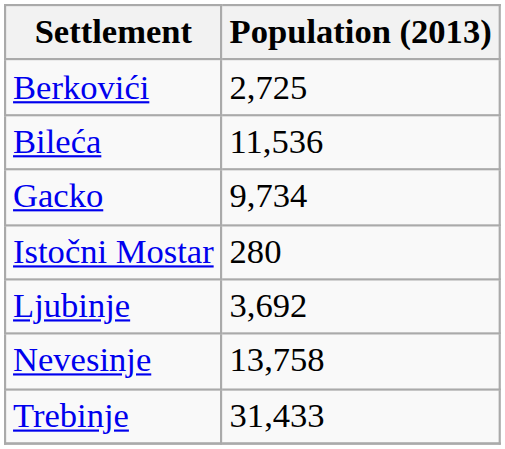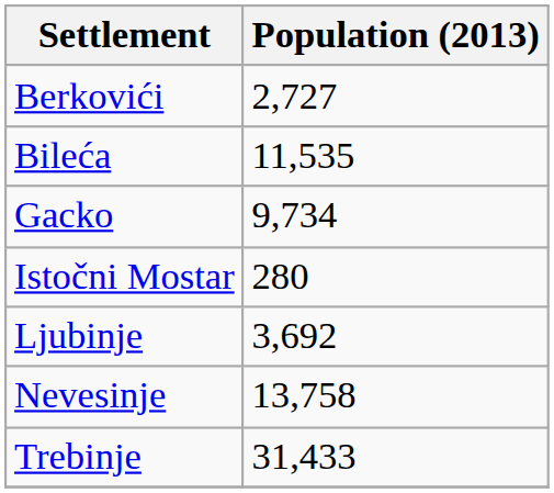Berkovići | Population (2013): 2,725 -> 2,727
Bileća | Population (2013): 11,536 -> 11,535
